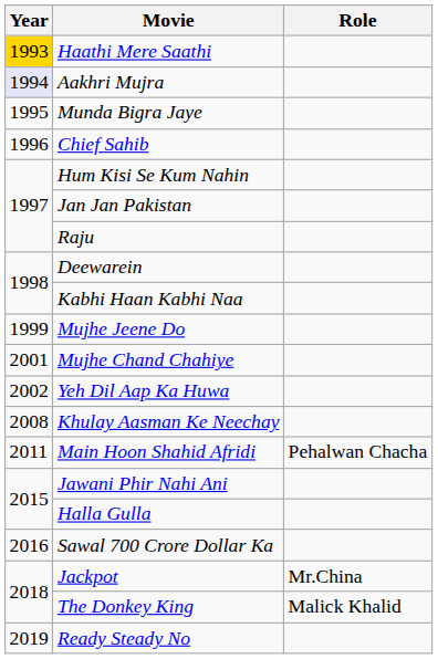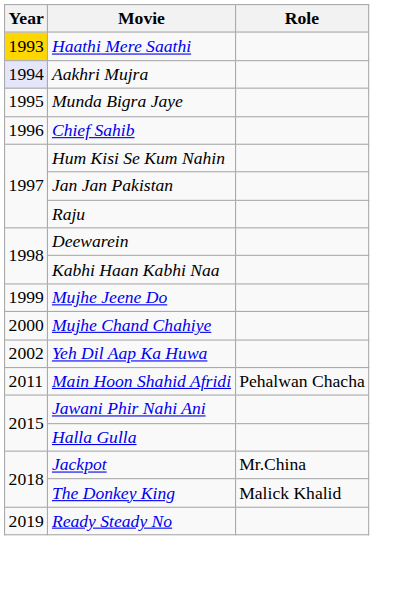Mujhe Chand Chahiye | Year: 2001 -> 2000
- row: 2008 | Khulay Aasman Ke Neechay
- row: 2016 | Sawal 700 Crore Dollar Ka
